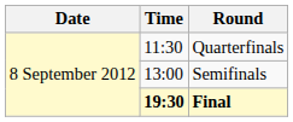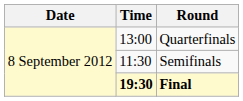Quarterfinals | Time: 11:30 -> 13:00
Semifinals | Time: 13:00 -> 11:30
